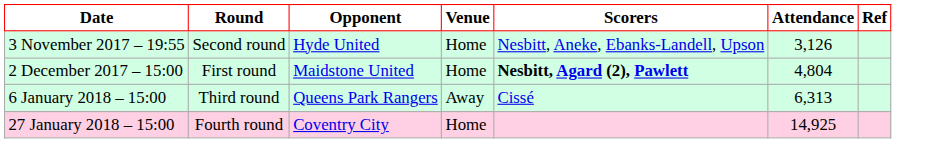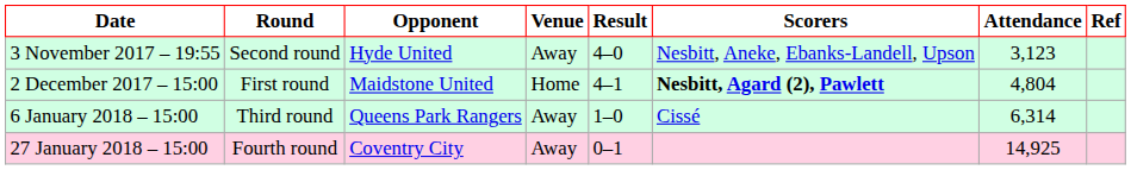+ column: Result | 4–0 | 4–1 | 1–0 | 0–1
3 November 2017 – 19:55 | Venue: Home -> Away
3 November 2017 – 19:55 | Attendance: 3,126 -> 3,123
6 January 2018 – 15:00 | Attendance: 6,313 -> 6,314
27 January 2018 – 15:00 | Venue: Home -> Away
